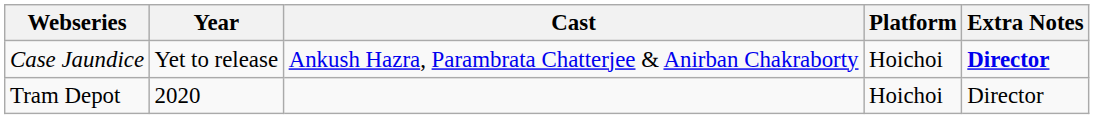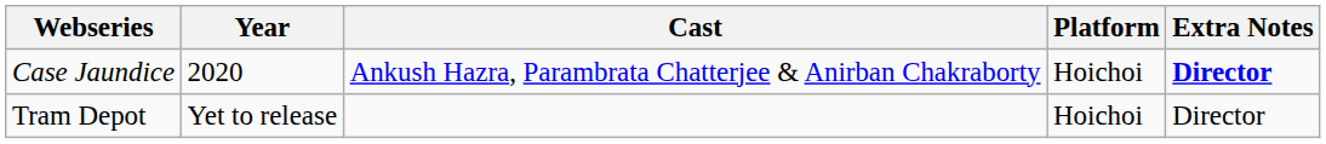Case Jaundice | Year: Yet to release -> 2020
Tram Depot | Year: 2020 -> Yet to release
